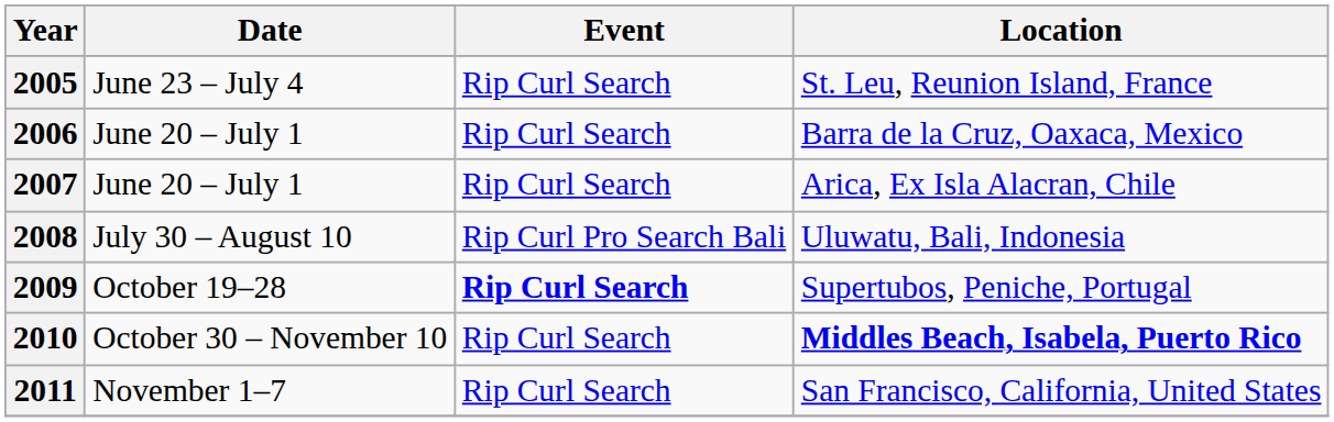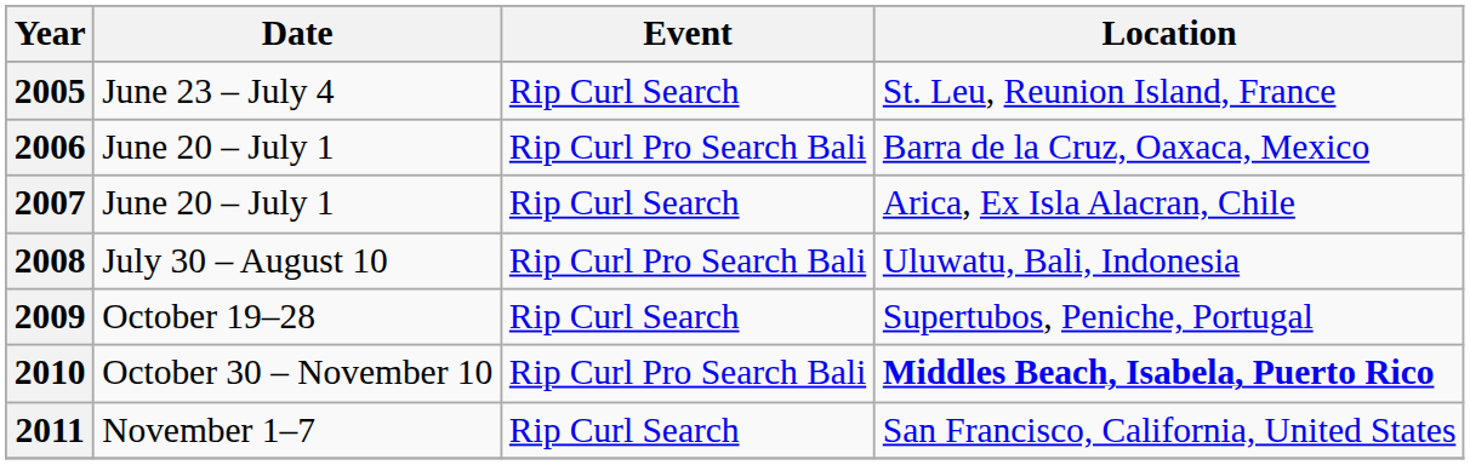2006 | Event: Rip Curl Search -> Rip Curl Pro Search Bali
2009 | Event: bold -> normal
2010 | Event: Rip Curl Search -> Rip Curl Pro Search Bali
